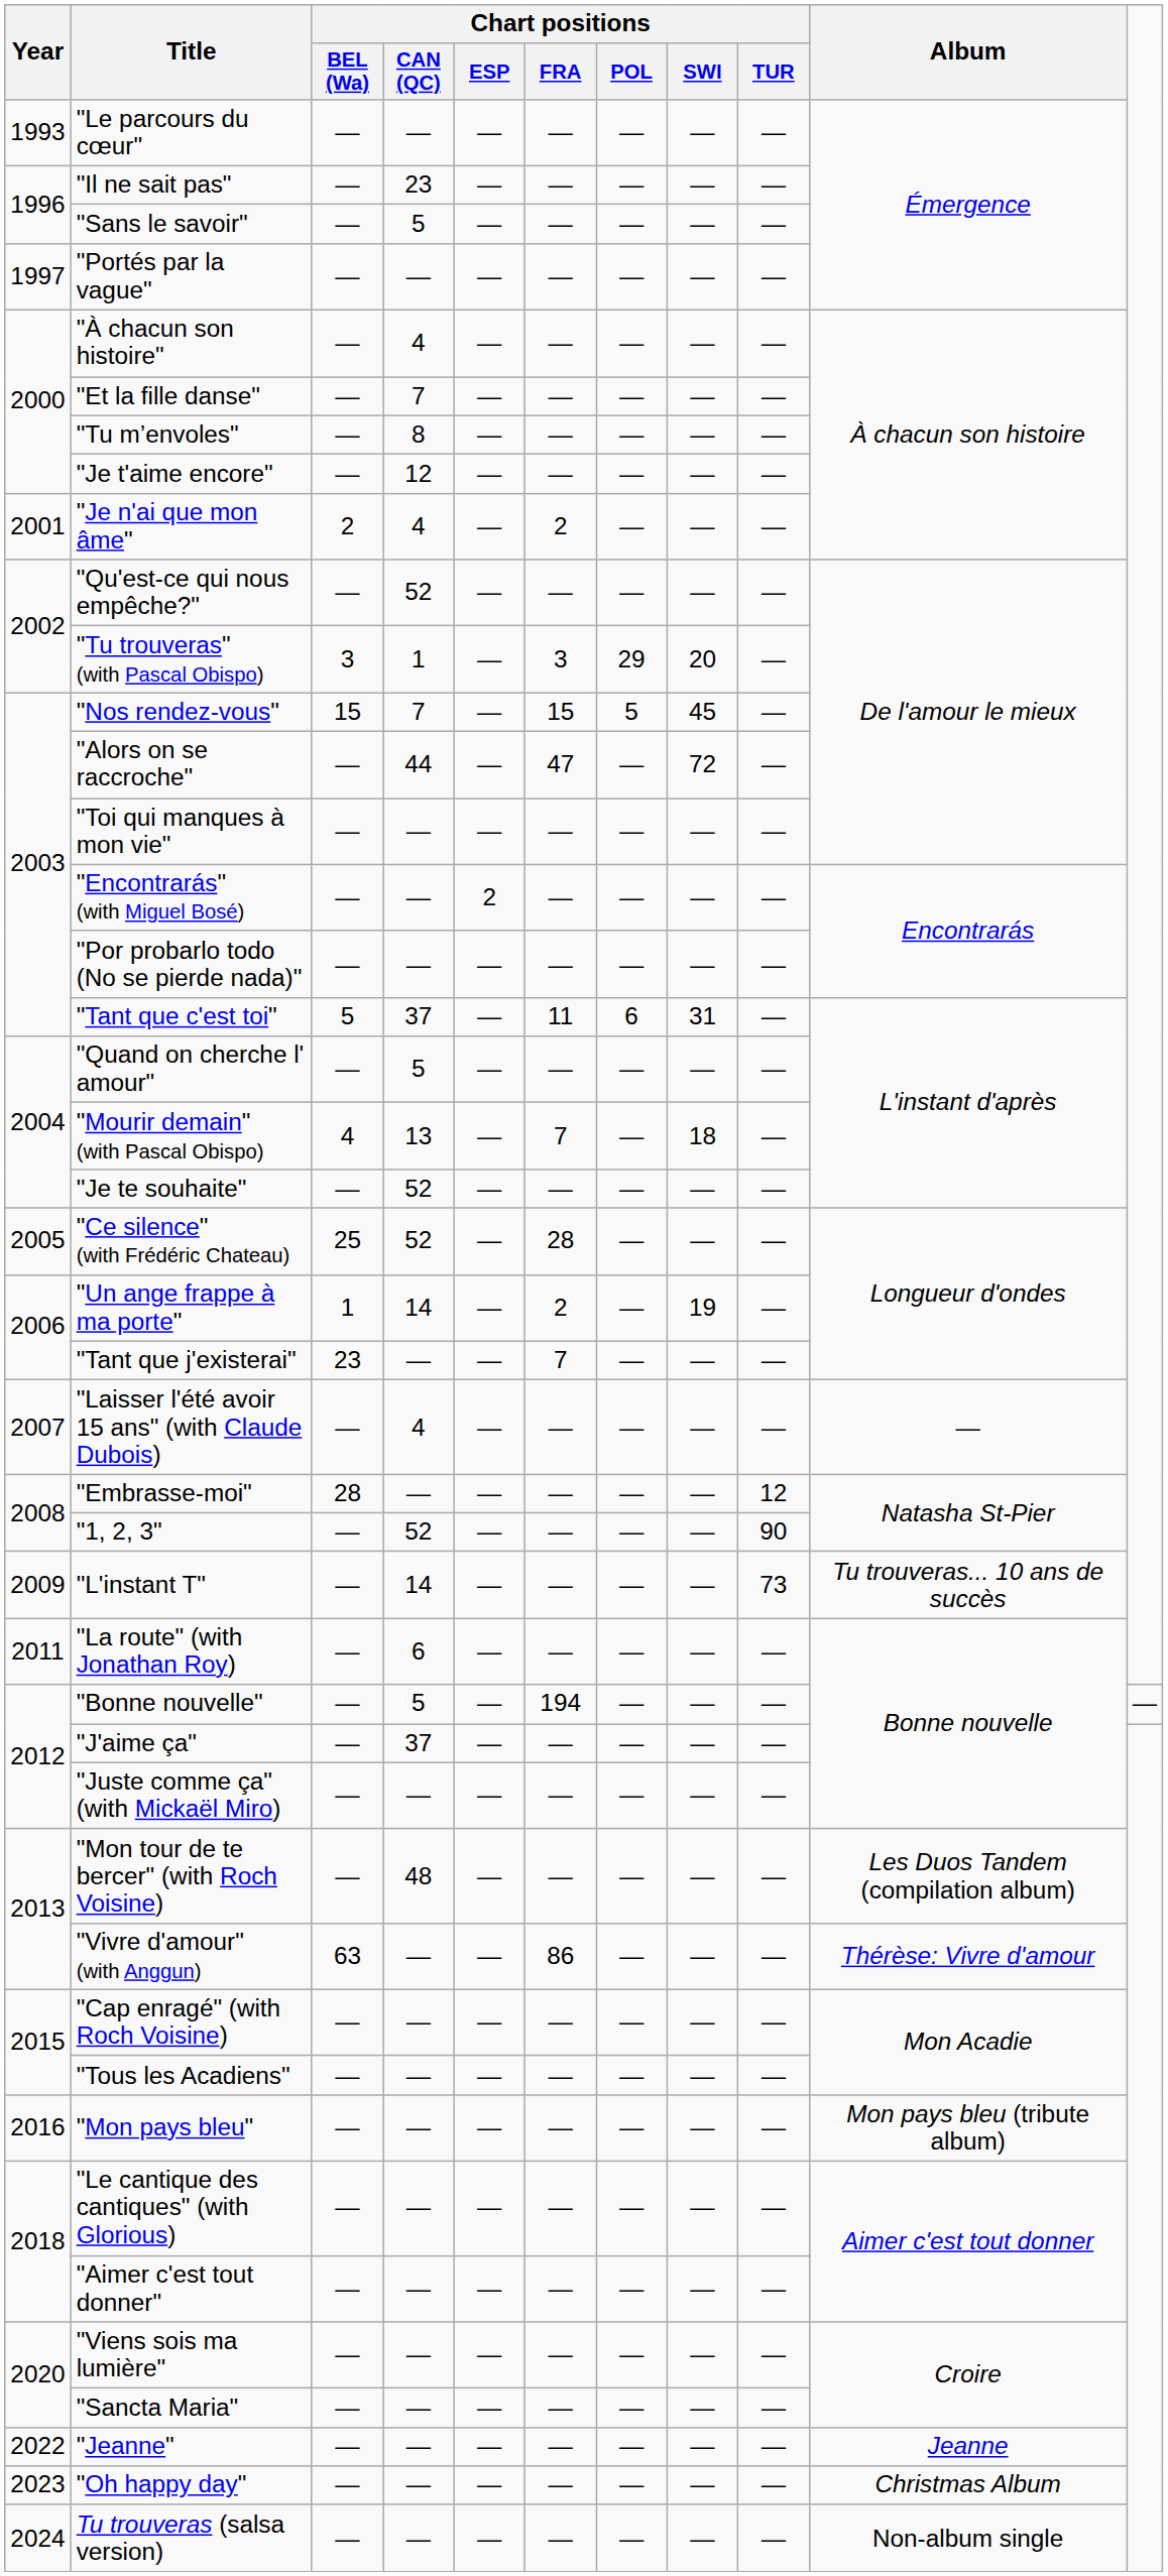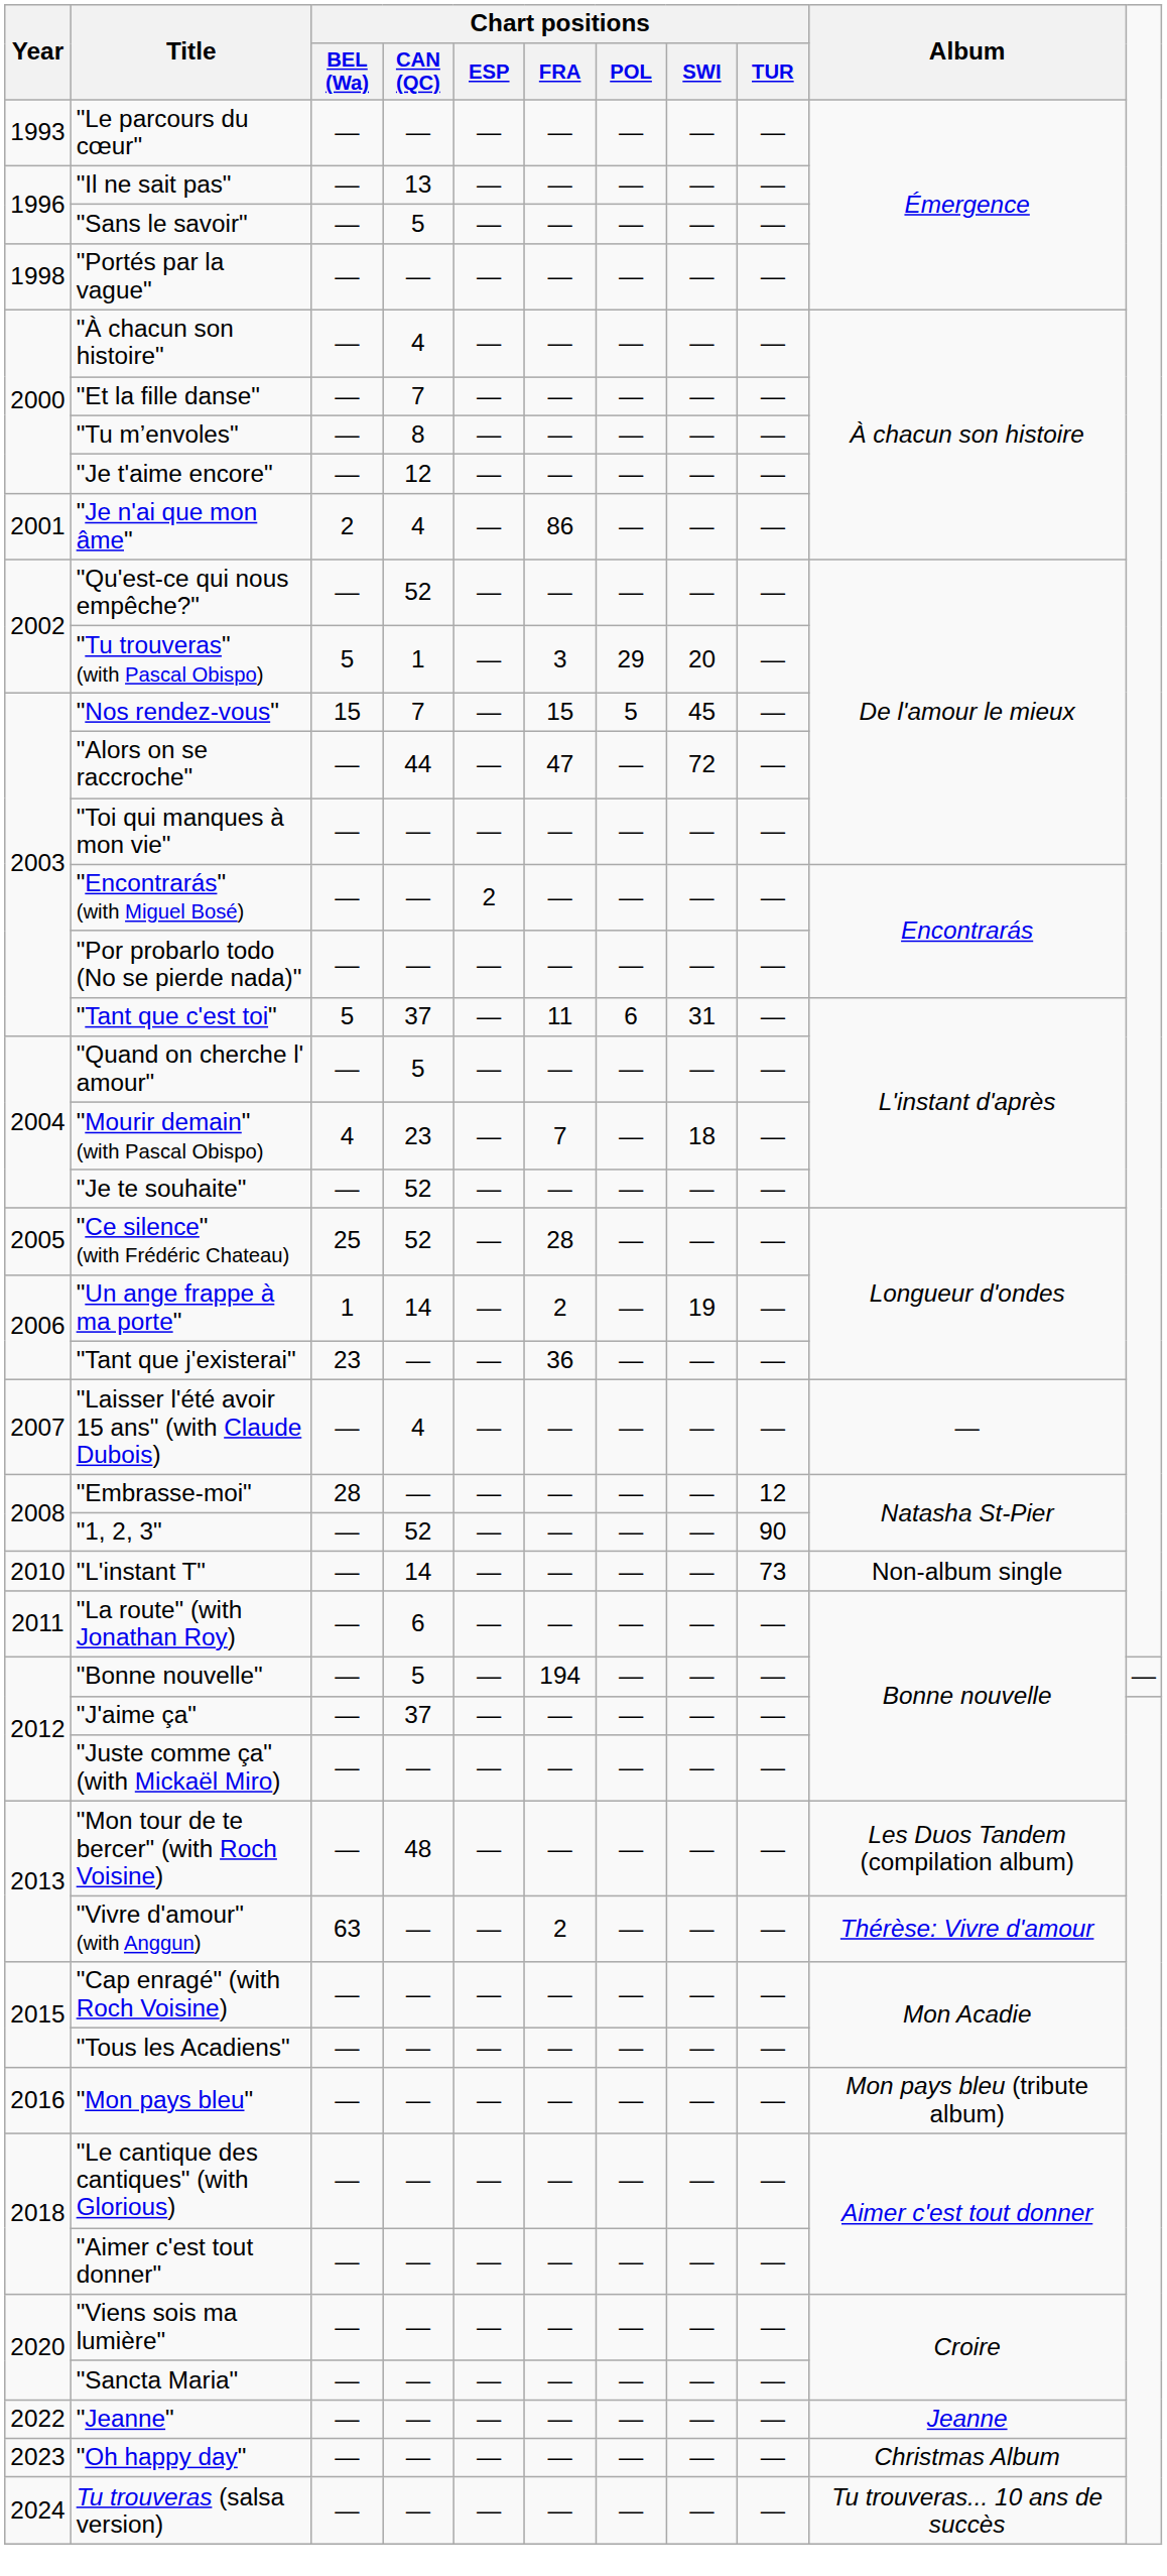"Il ne sait pas" | Chart positions / CAN (QC): 23 -> 13
"Portés par la vague" | Year: 1997 -> 1998
"Je n'ai que mon âme" | Chart positions / FRA: 2 -> 86
"Tu trouveras" (with Pascal Obispo) | Chart positions / BEL (Wa): 3 -> 5
"Mourir demain" (with Pascal Obispo) | Chart positions / CAN (QC): 13 -> 23
"Tant que j'existerai" | Chart positions / FRA: 7 -> 36
"L'instant T" | Year: 2009 -> 2010
"L'instant T" | Album: Tu trouveras... 10 ans de succès -> Non-album single
"Vivre d'amour" (with Anggun) | Chart positions / FRA: 86 -> 2
Tu trouveras (salsa version) | Album: Non-album single -> Tu trouveras... 10 ans de succès
